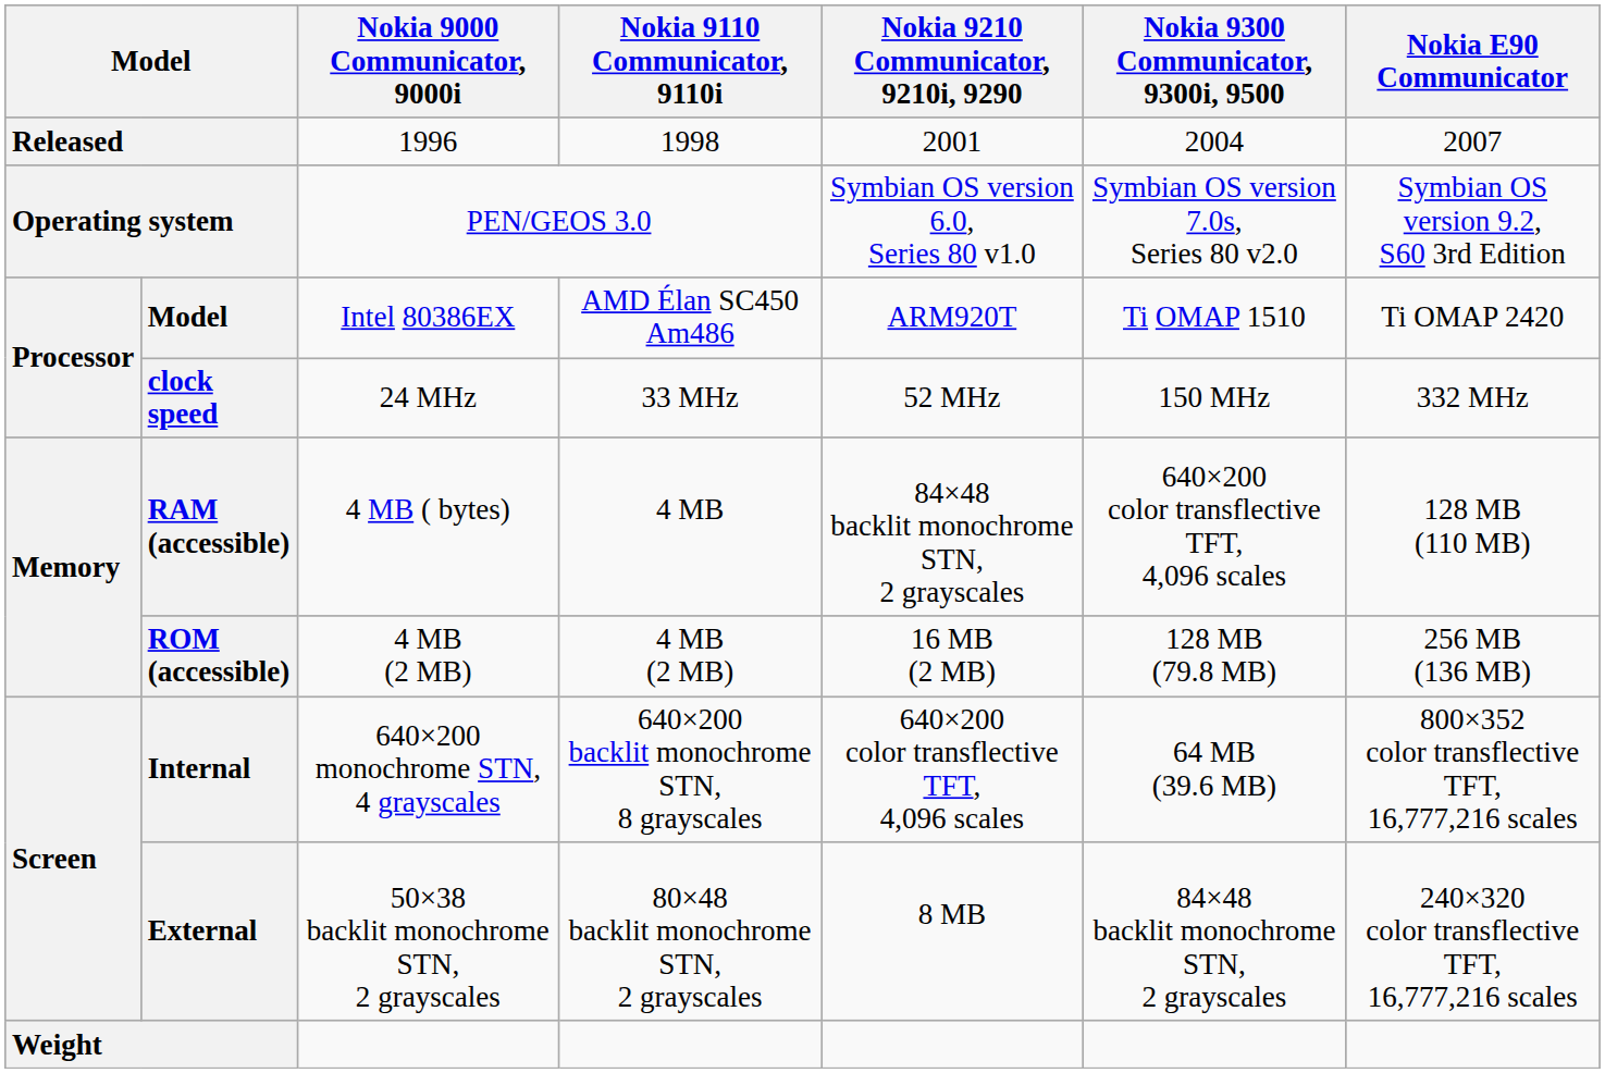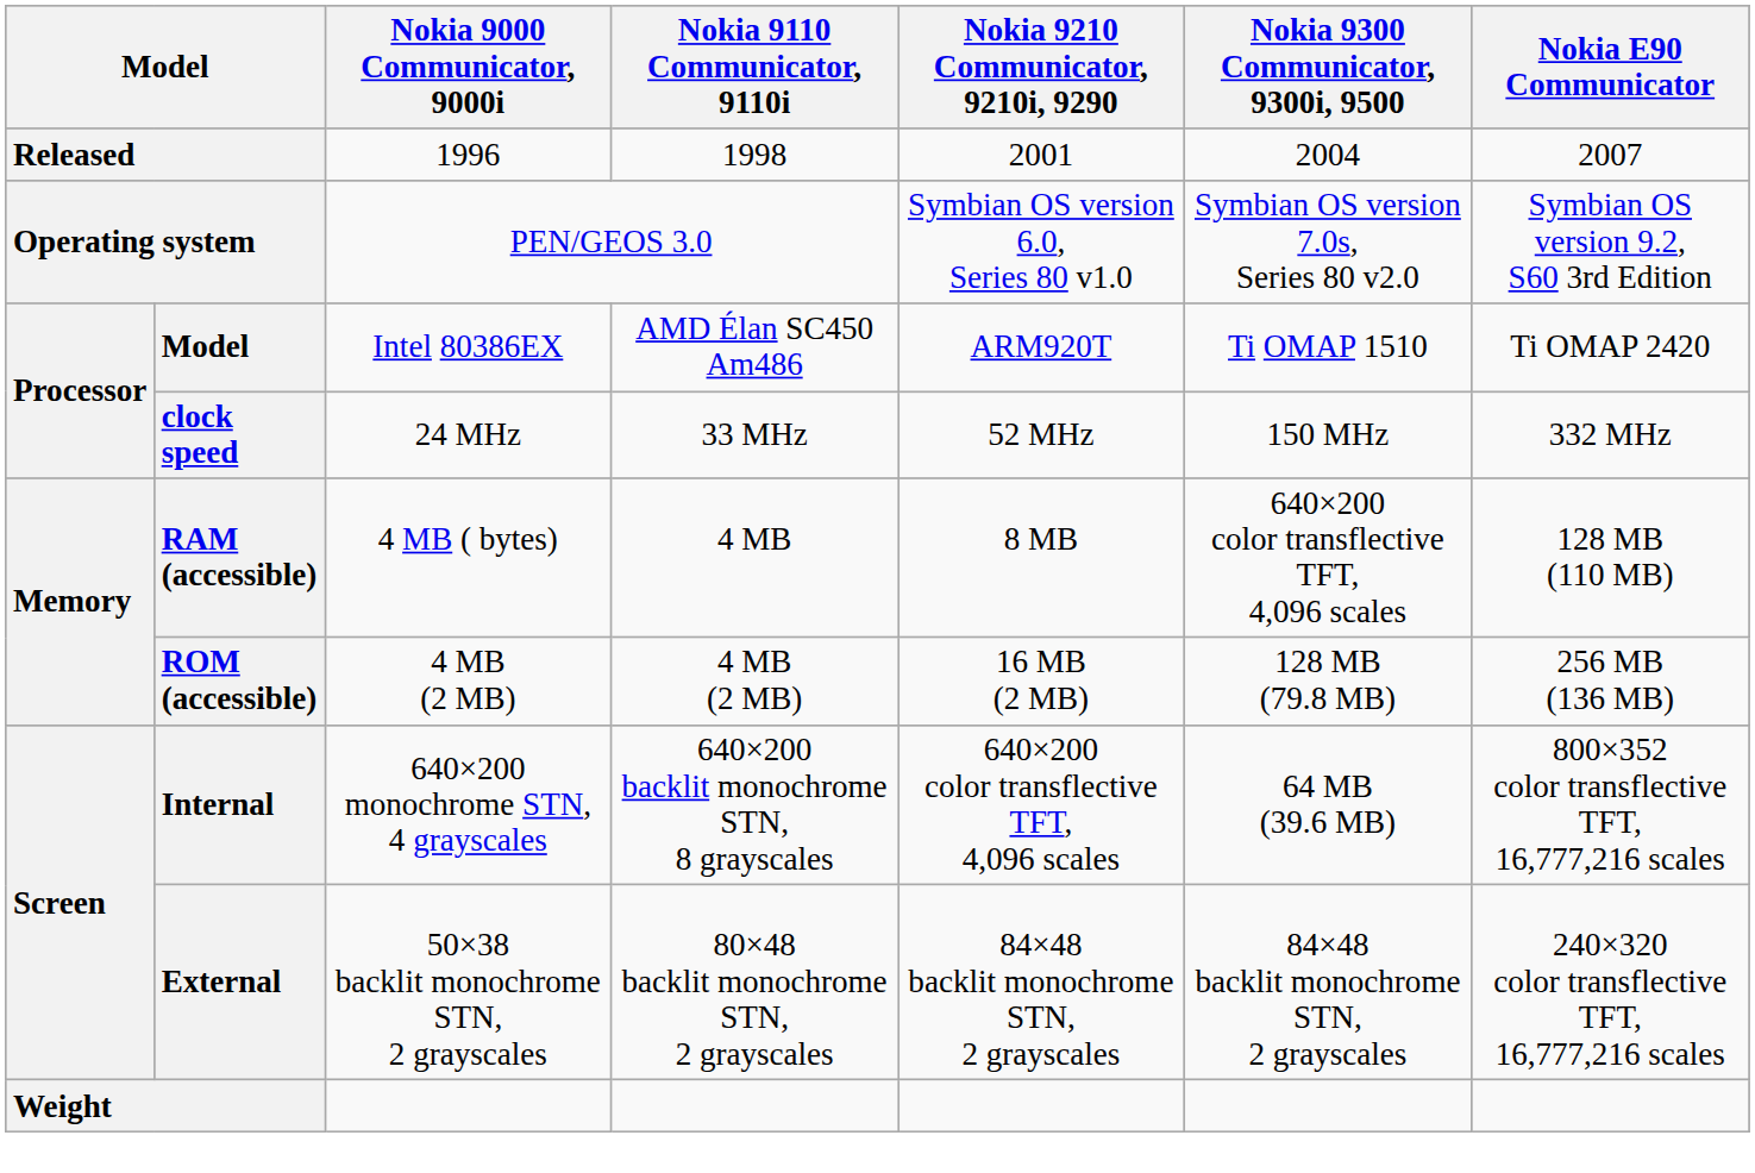RAM (accessible) | Nokia 9210 Communicator, 9210i, 9290: 84×48 backlit monochrome STN, 2 grayscales -> 8 MB
External | Nokia 9210 Communicator, 9210i, 9290: 8 MB -> 84×48 backlit monochrome STN, 2 grayscales
